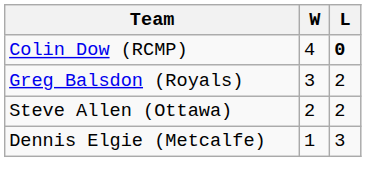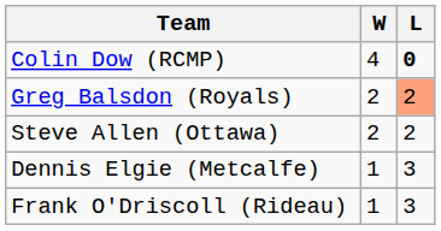Greg Balsdon (Royals) | W: 3 -> 2
Greg Balsdon (Royals) | L: no background -> lightsalmon background
+ row: Frank O'Driscoll (Rideau) | 1 | 3
